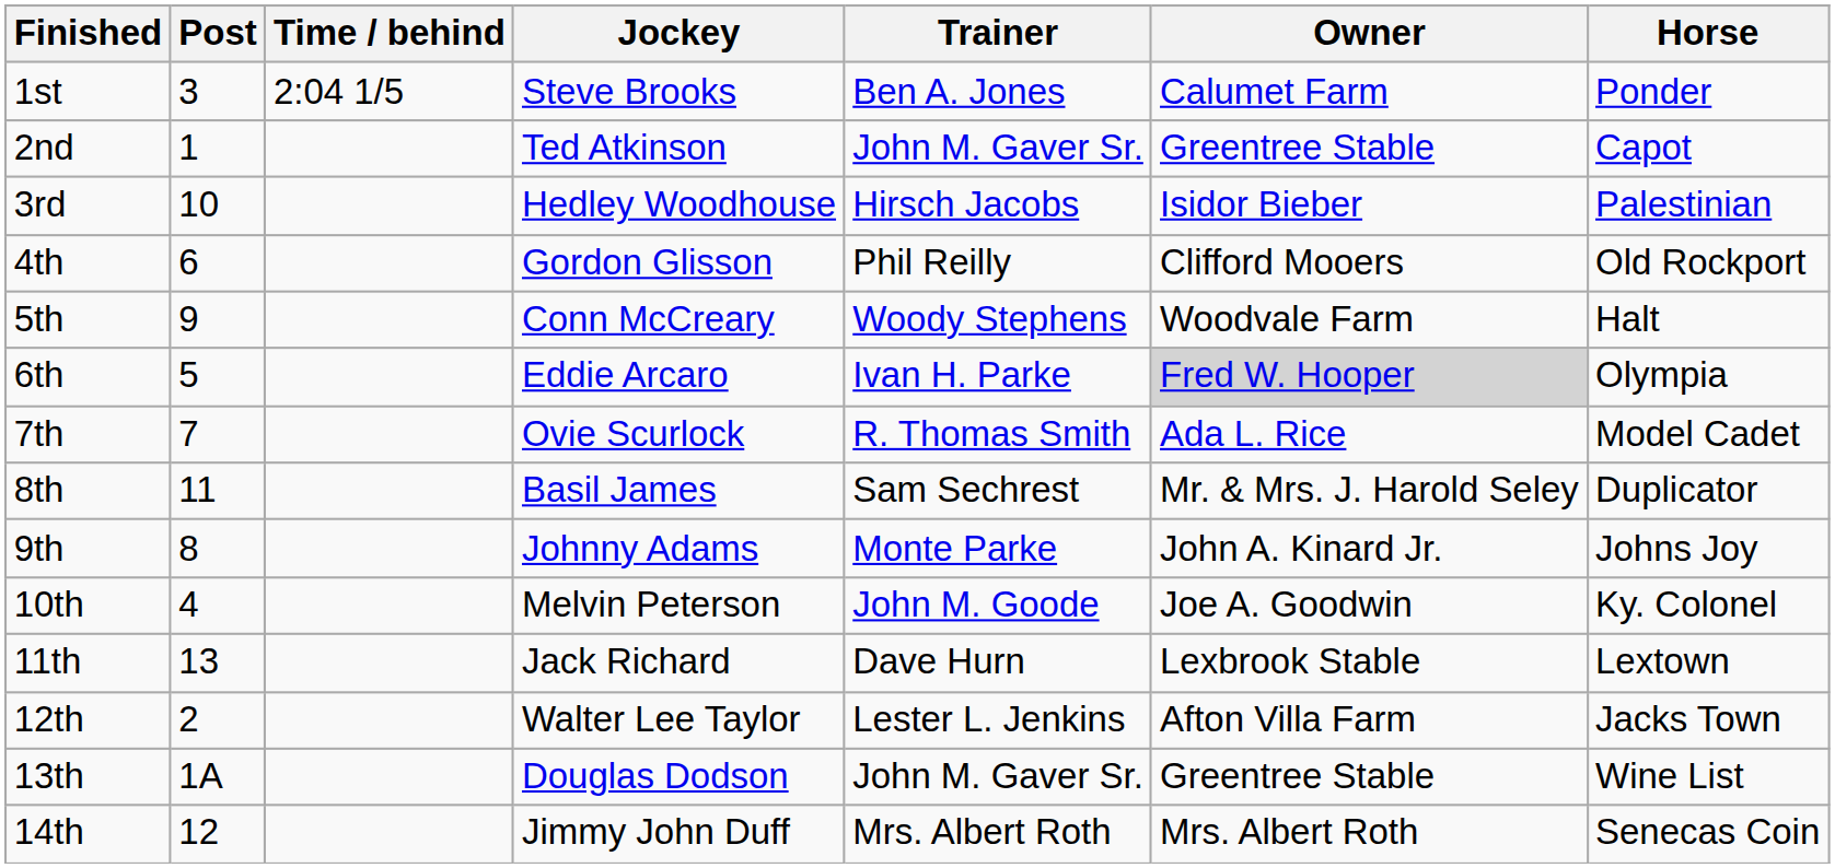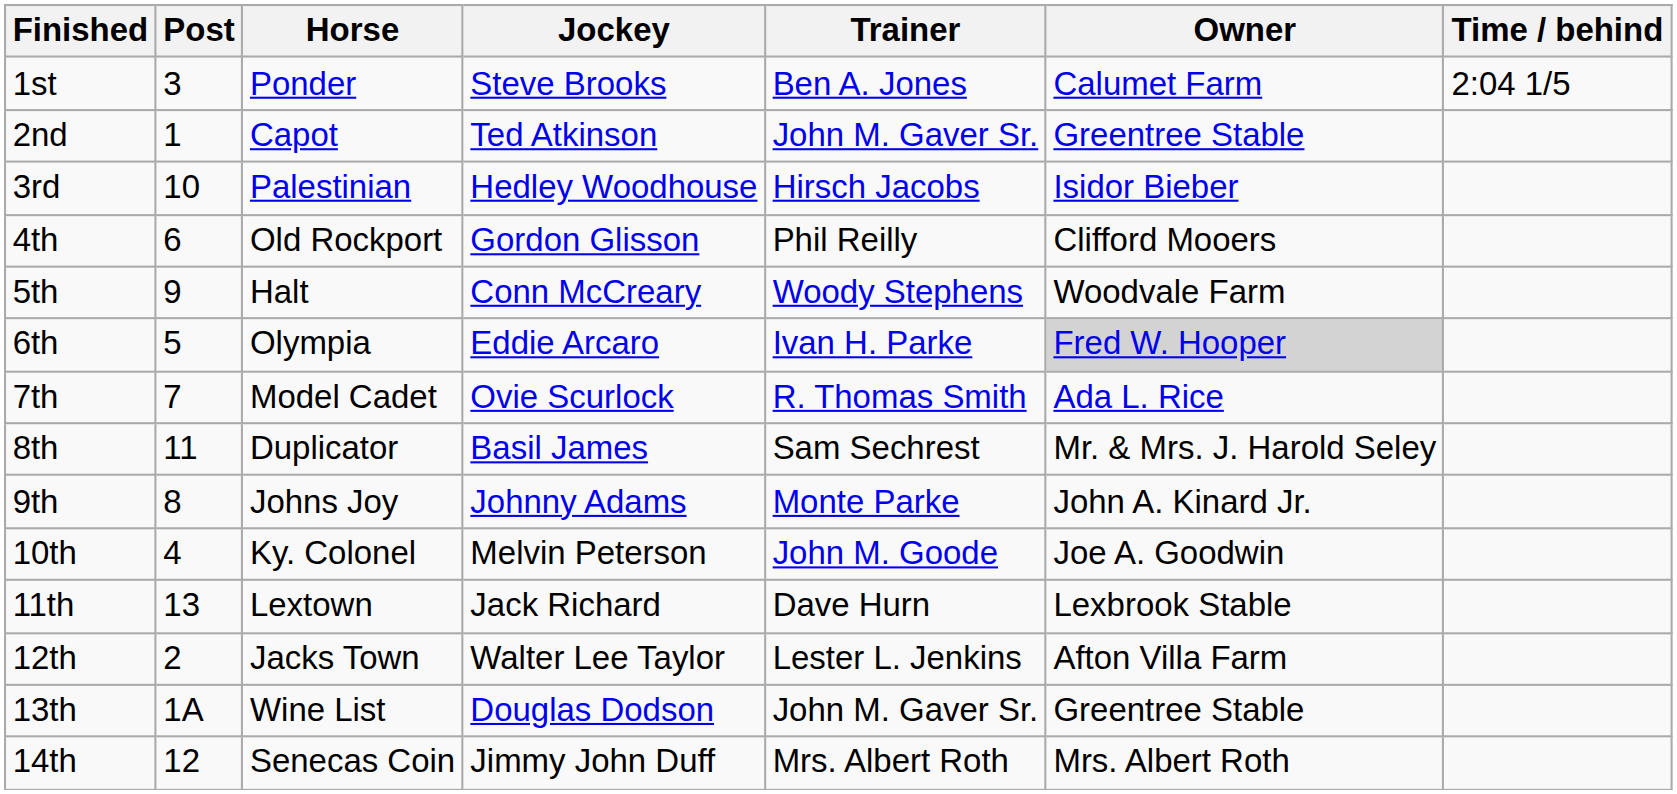columns swapped: Horse <-> Time / behind
